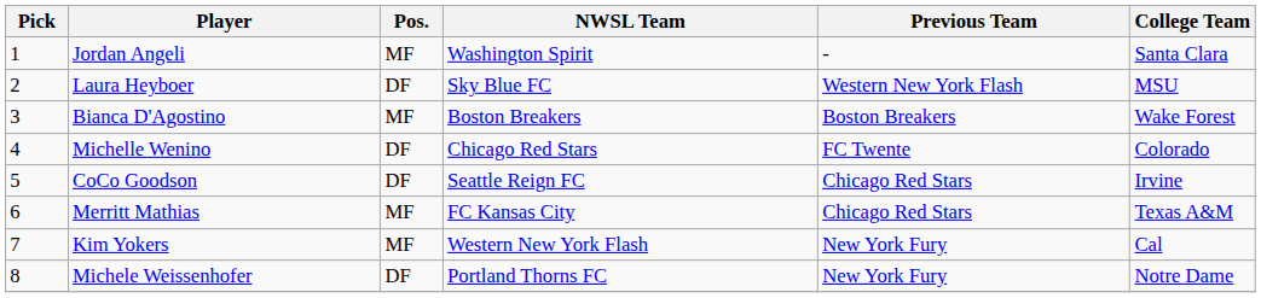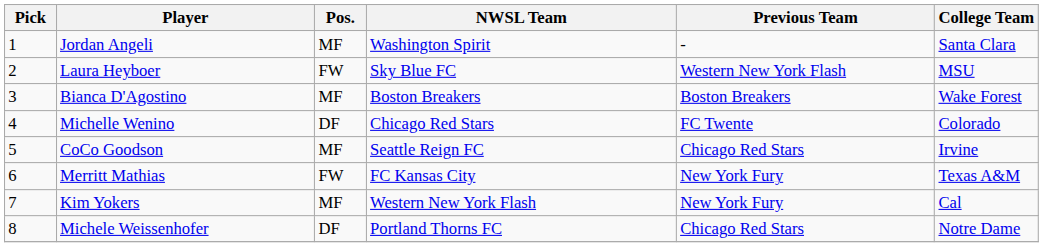Laura Heyboer | Pos.: DF -> FW
CoCo Goodson | Pos.: DF -> MF
Merritt Mathias | Pos.: MF -> FW
Merritt Mathias | Previous Team: Chicago Red Stars -> New York Fury
Michele Weissenhofer | Previous Team: New York Fury -> Chicago Red Stars
